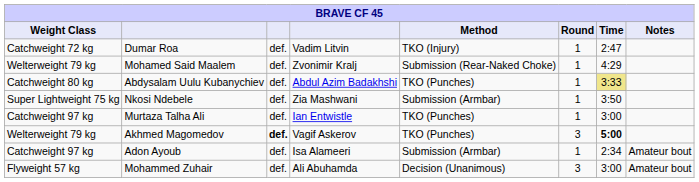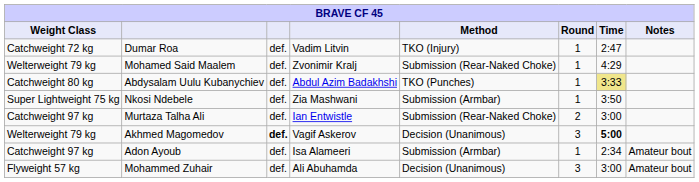Murtaza Talha Ali | Method: TKO (Punches) -> Submission (Rear-Naked Choke)
Murtaza Talha Ali | Round: 1 -> 2
Akhmed Magomedov | Method: TKO (Punches) -> Decision (Unanimous)
